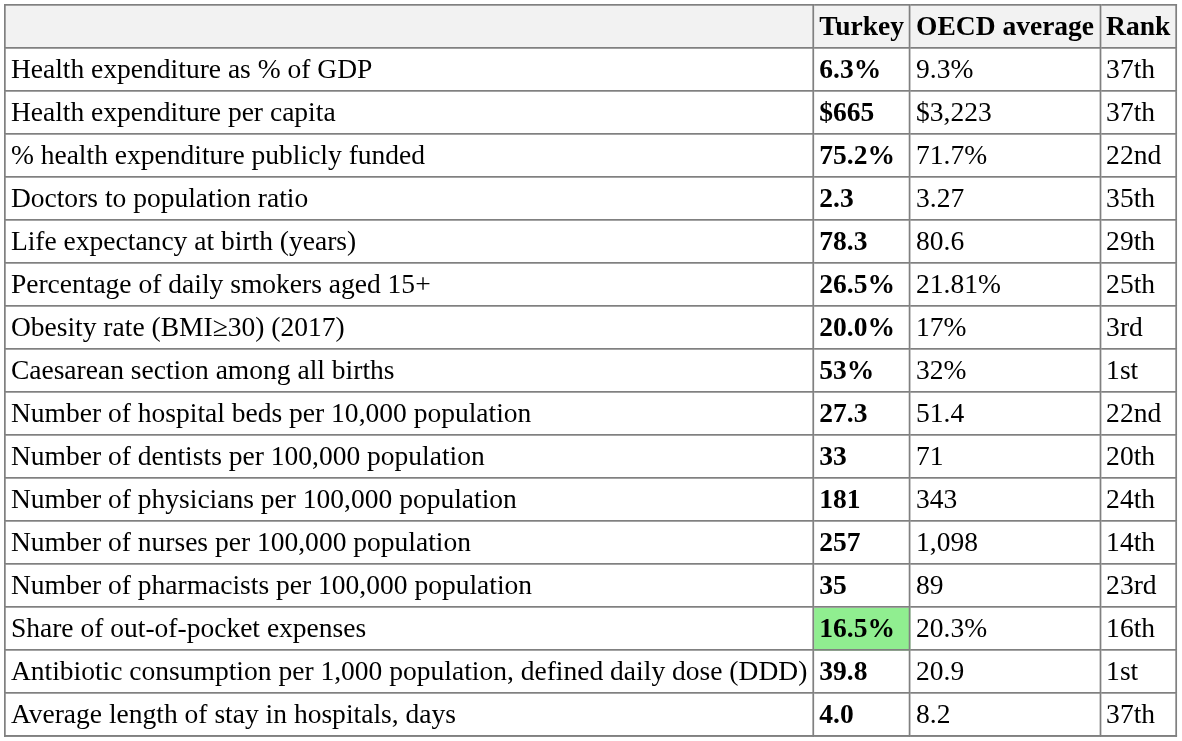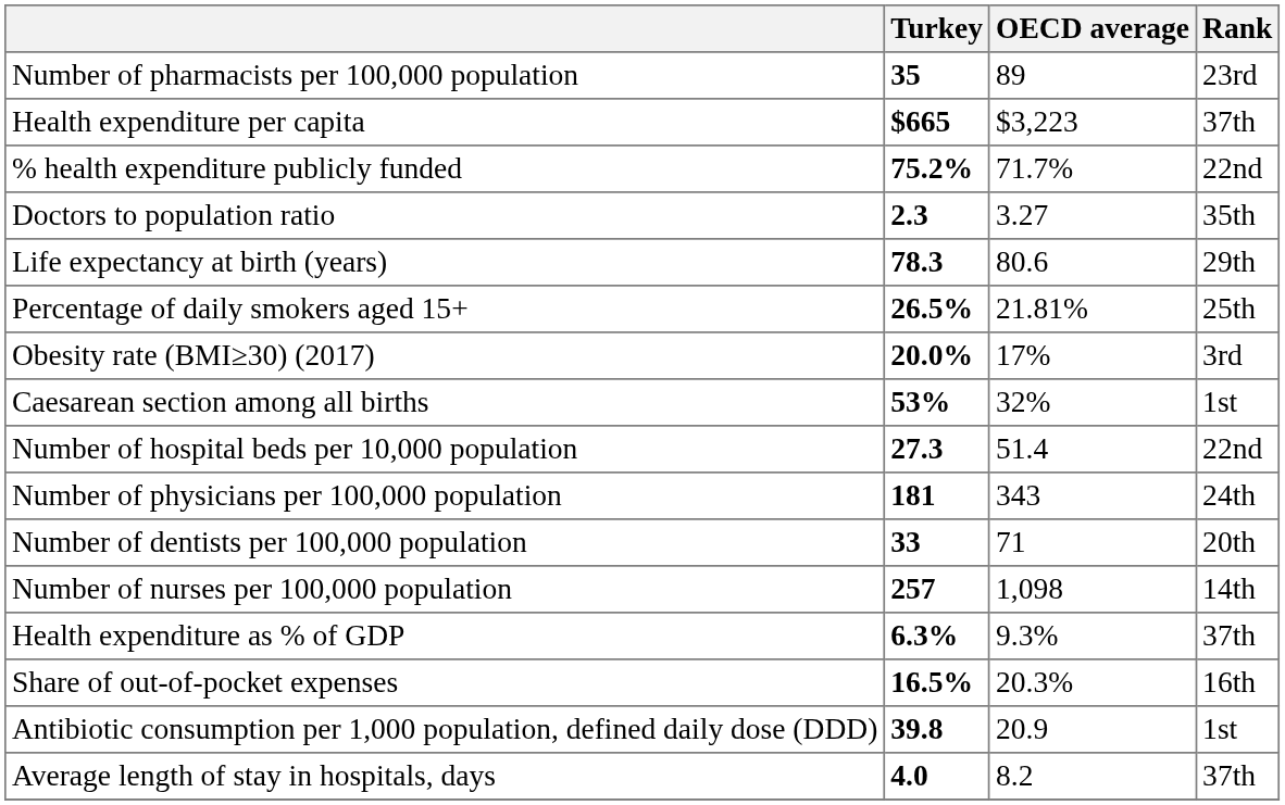rows swapped: Health expenditure as % of GDP <-> Number of pharmacists per 100,000 population
rows swapped: Number of physicians per 100,000 population <-> Number of dentists per 100,000 population
Share of out-of-pocket expenses | Turkey: lightgreen background -> no background
